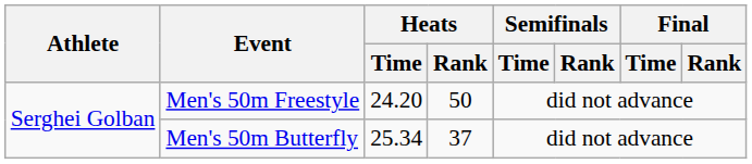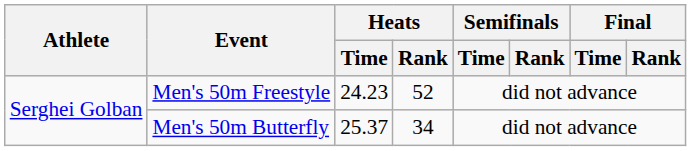Men's 50m Freestyle | Heats / Time: 24.20 -> 24.23
Men's 50m Freestyle | Heats / Rank: 50 -> 52
Men's 50m Butterfly | Heats / Time: 25.34 -> 25.37
Men's 50m Butterfly | Heats / Rank: 37 -> 34
